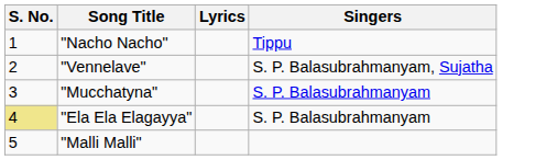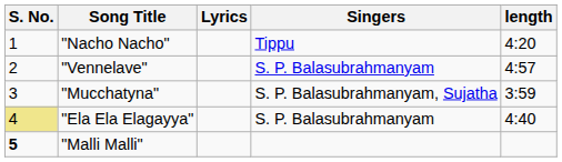+ column: length | 4:20 | 4:57 | 3:59 | 4:40
"Vennelave" | Singers: S. P. Balasubrahmanyam, Sujatha -> S. P. Balasubrahmanyam
"Mucchatyna" | Singers: S. P. Balasubrahmanyam -> S. P. Balasubrahmanyam, Sujatha
"Malli Malli" | S. No.: normal -> bold
